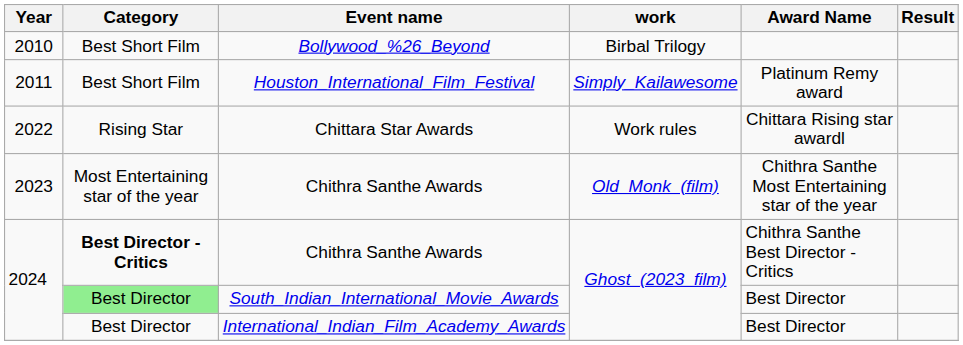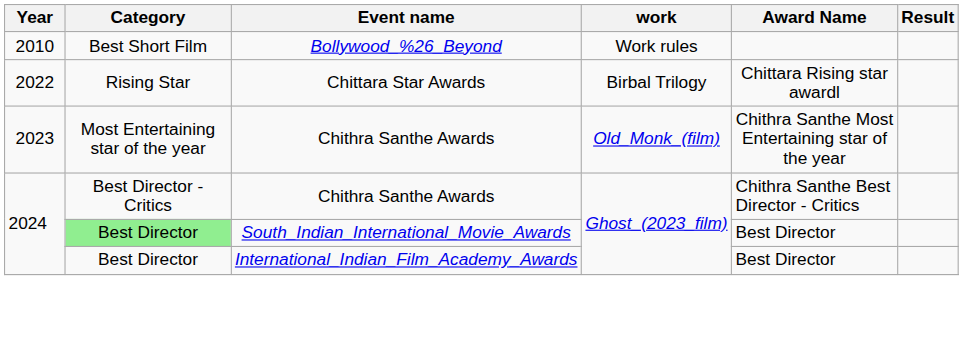Bollywood_%26_Beyond | work: Birbal Trilogy -> Work rules
- row: 2011 | Best Short Film | Houston_International_Film_Festival | Simply_Kailawesome | Platinum Remy award
Chittara Star Awards | work: Work rules -> Birbal Trilogy
2024 / Chithra Santhe Awards | Category: bold -> normal
